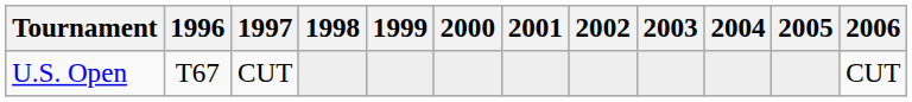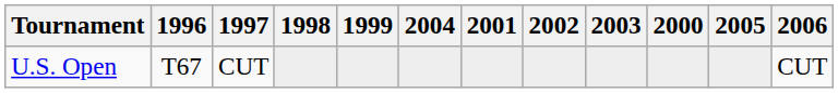columns swapped: 2000 <-> 2004
